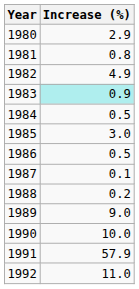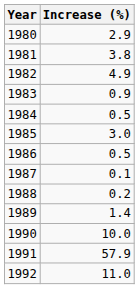1981 | Increase (%): 0.8 -> 3.8
1983 | Increase (%): paleturquoise background -> no background
1989 | Increase (%): 9.0 -> 1.4
